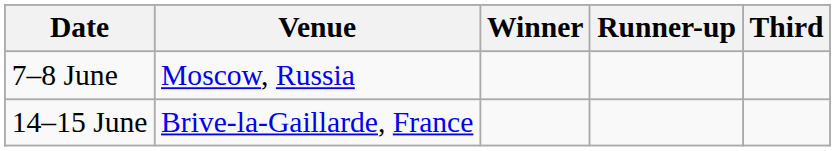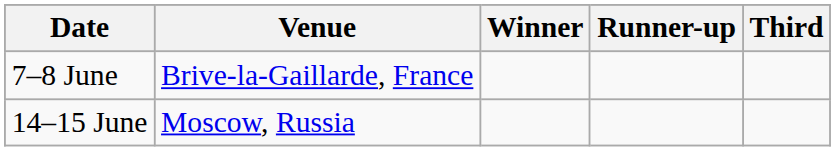7–8 June | Venue: Moscow, Russia -> Brive-la-Gaillarde, France
14–15 June | Venue: Brive-la-Gaillarde, France -> Moscow, Russia
